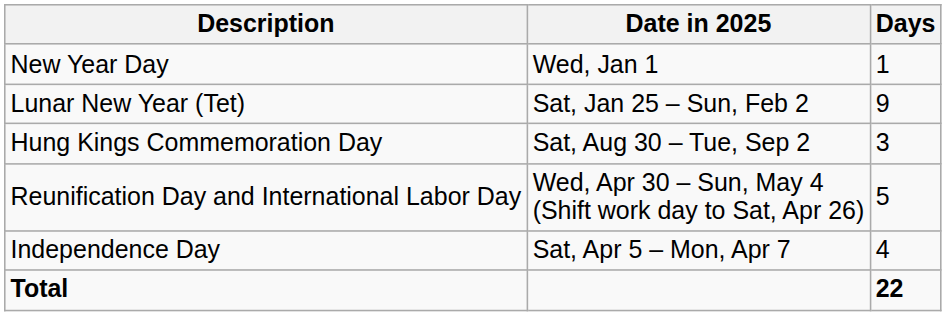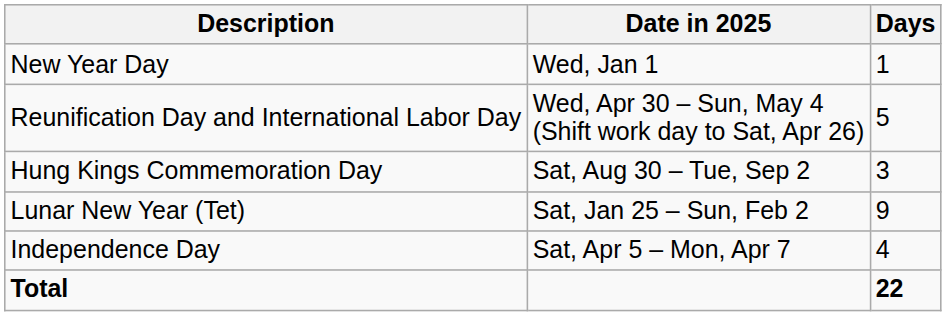rows swapped: Lunar New Year (Tet) <-> Reunification Day and International Labor Day
